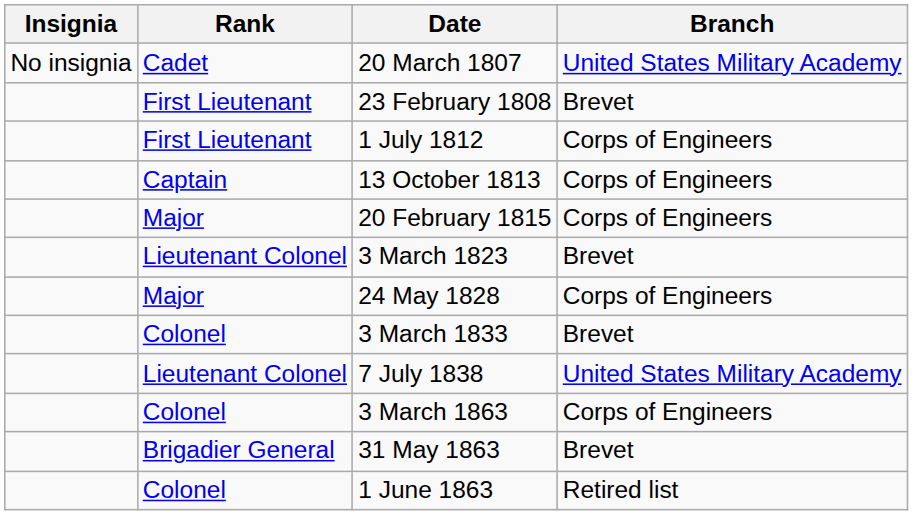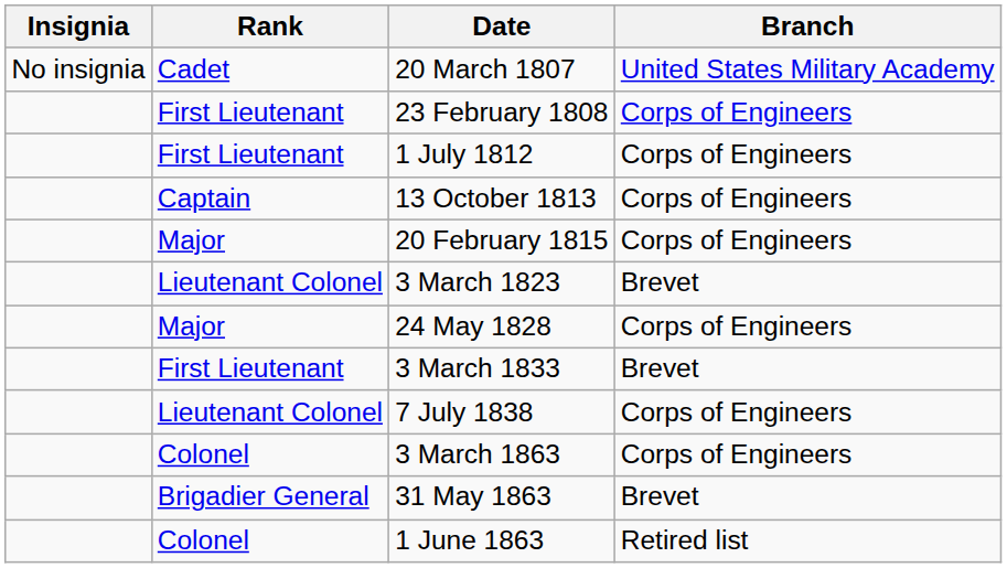23 February 1808 | Branch: Brevet -> Corps of Engineers
3 March 1833 | Rank: Colonel -> First Lieutenant
7 July 1838 | Branch: United States Military Academy -> Corps of Engineers
